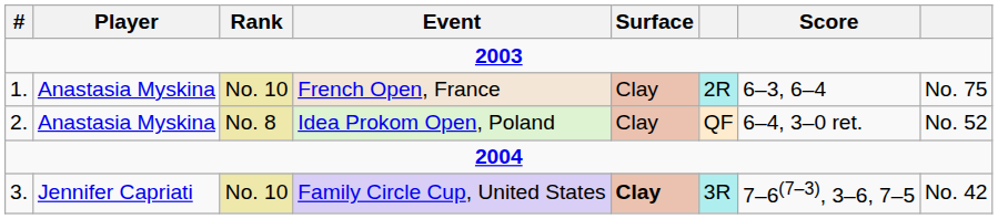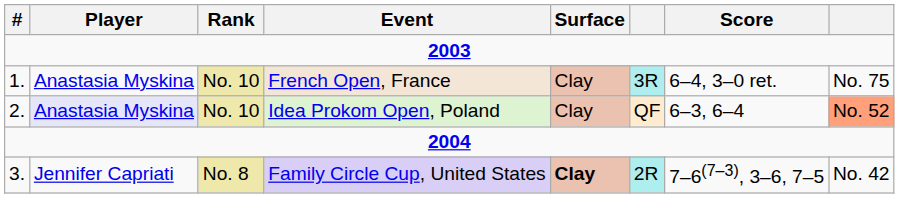French Open, France | column 6: 2R -> 3R
French Open, France | Score: 6–3, 6–4 -> 6–4, 3–0 ret.
Idea Prokom Open, Poland | Player: no background -> lavender background
Idea Prokom Open, Poland | Rank: No. 8 -> No. 10
Idea Prokom Open, Poland | Score: 6–4, 3–0 ret. -> 6–3, 6–4
Idea Prokom Open, Poland | column 8: no background -> lightsalmon background
Family Circle Cup, United States | Rank: No. 10 -> No. 8
Family Circle Cup, United States | column 6: 3R -> 2R
